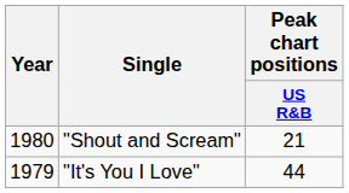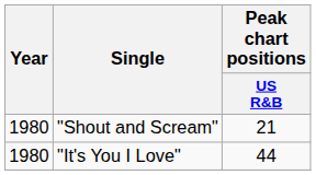"It's You I Love" | Year: 1979 -> 1980
